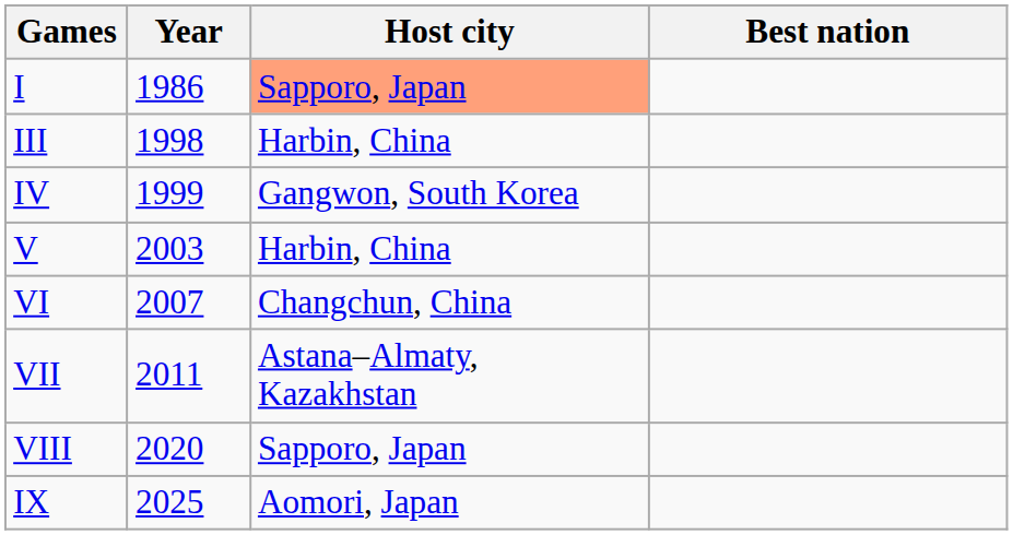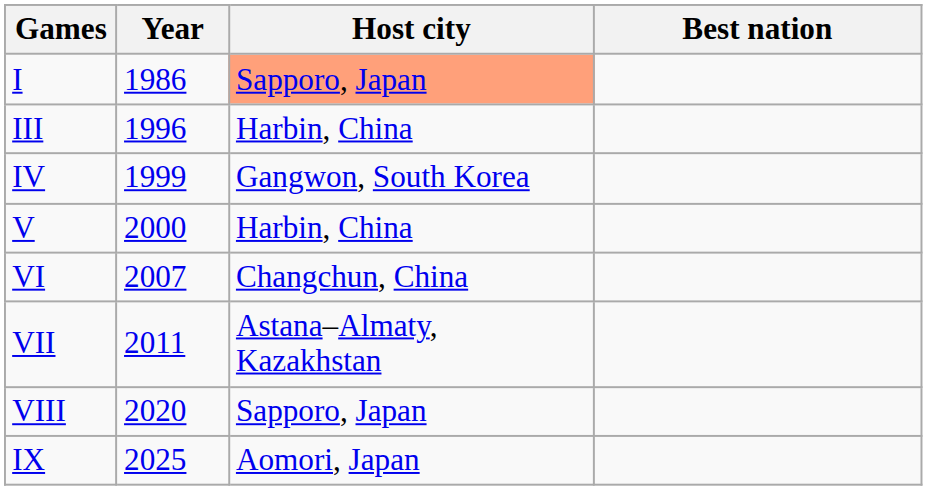III | Year: 1998 -> 1996
V | Year: 2003 -> 2000
